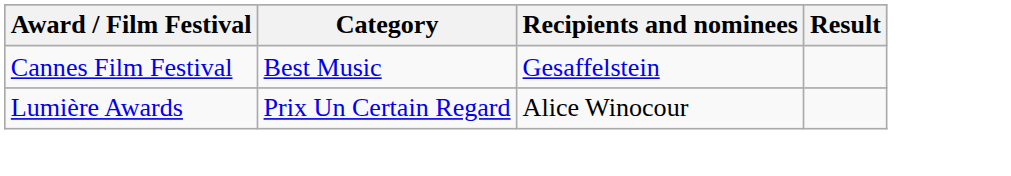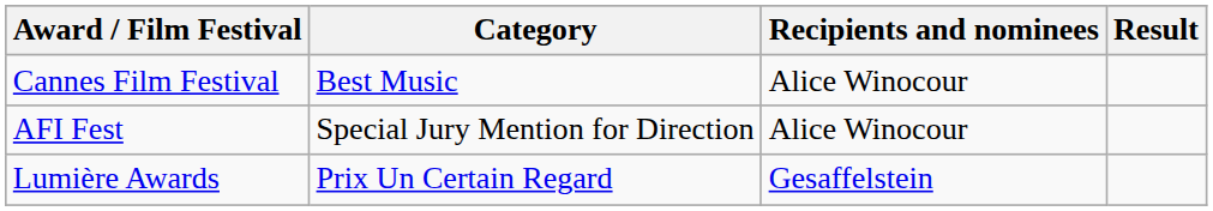Cannes Film Festival | Recipients and nominees: Gesaffelstein -> Alice Winocour
+ row: AFI Fest | Special Jury Mention for Direction | Alice Winocour
Lumière Awards | Recipients and nominees: Alice Winocour -> Gesaffelstein
